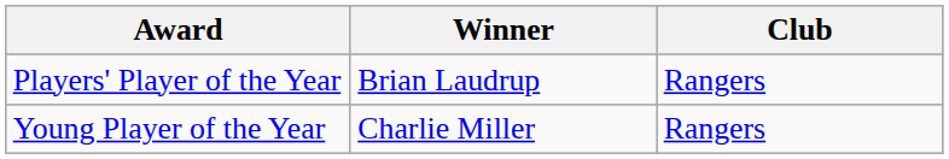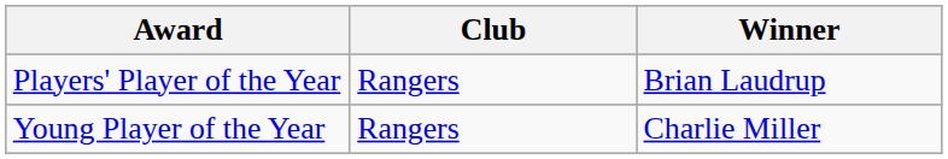columns swapped: Winner <-> Club
